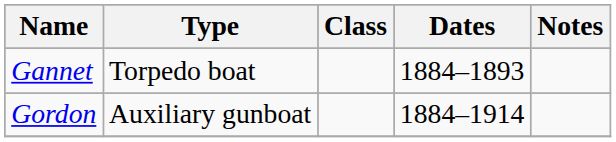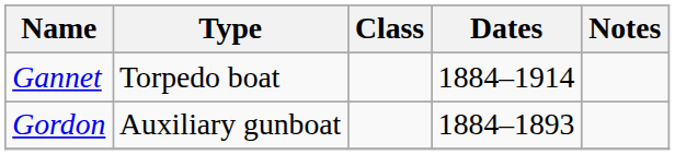Gannet | Dates: 1884–1893 -> 1884–1914
Gordon | Dates: 1884–1914 -> 1884–1893
